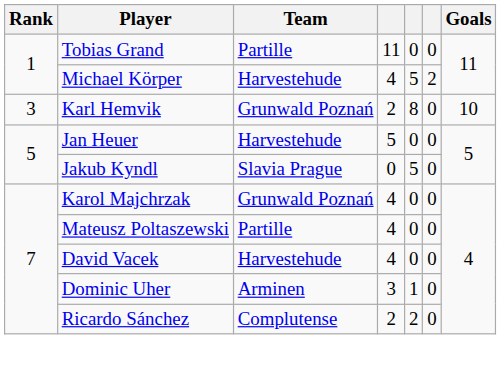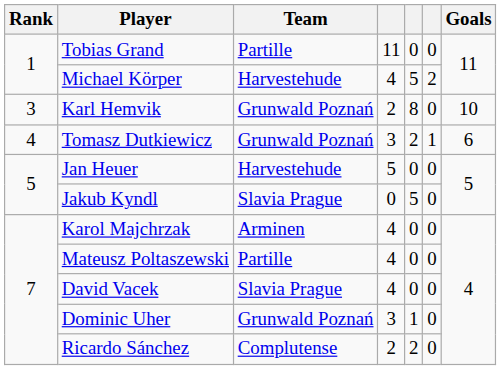+ row: 4 | Tomasz Dutkiewicz | Grunwald Poznań | 3 | 2 | 1 | 6
Karol Majchrzak | Team: Grunwald Poznań -> Arminen
David Vacek | Team: Harvestehude -> Slavia Prague
Dominic Uher | Team: Arminen -> Grunwald Poznań
